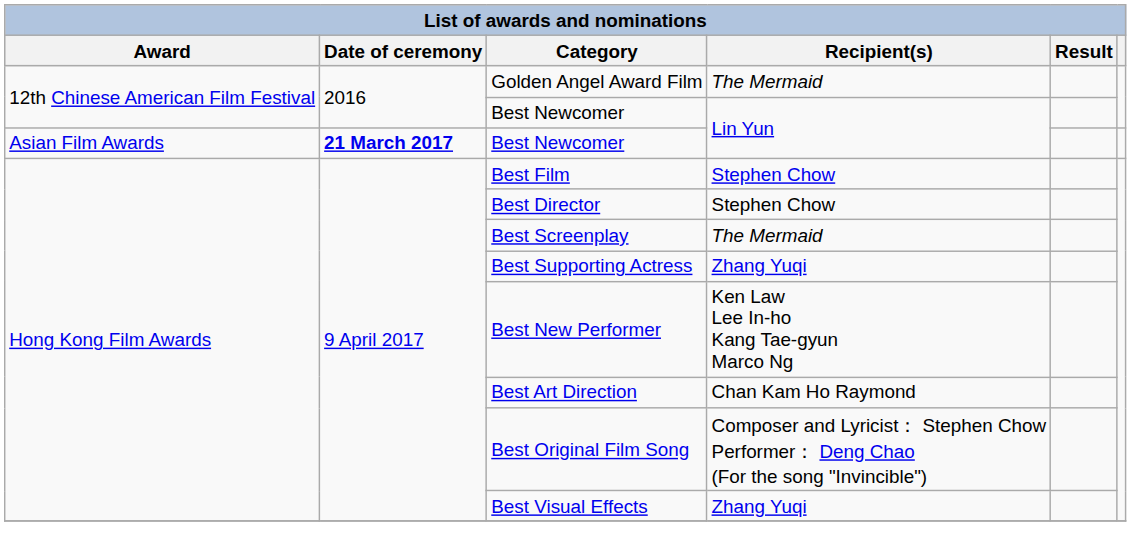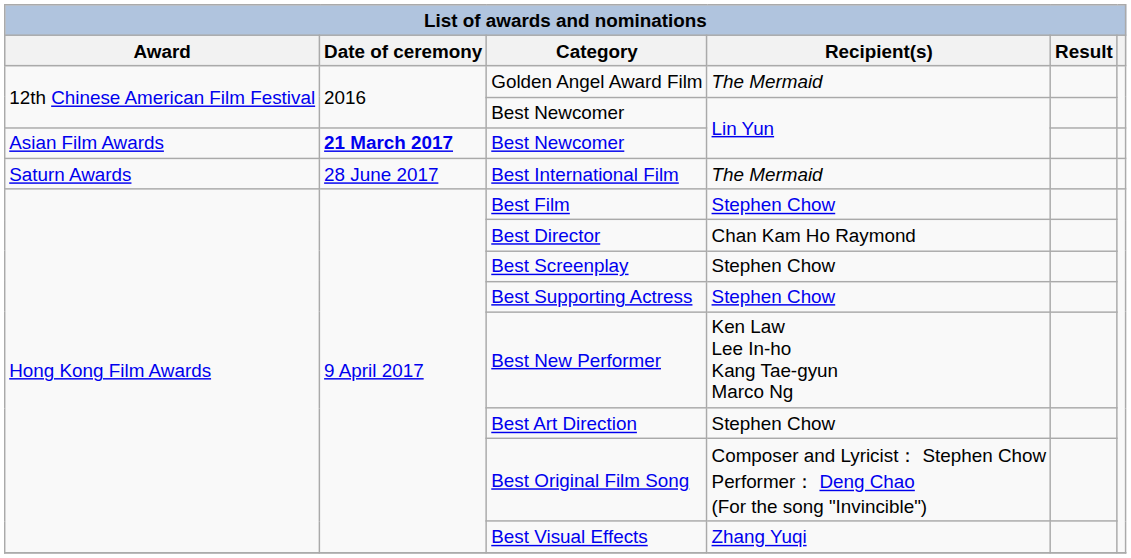+ row: Saturn Awards | 28 June 2017 | Best International Film | The Mermaid
Best Director | Recipient(s): Stephen Chow -> Chan Kam Ho Raymond
Best Screenplay | Recipient(s): The Mermaid -> Stephen Chow
Best Supporting Actress | Recipient(s): Zhang Yuqi -> Stephen Chow
Best Art Direction | Recipient(s): Chan Kam Ho Raymond -> Stephen Chow
